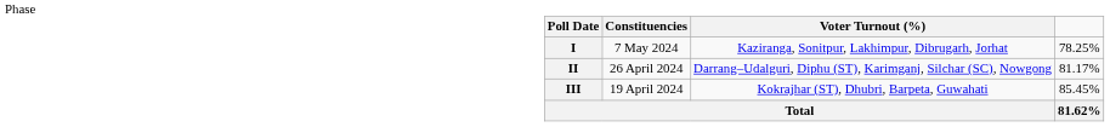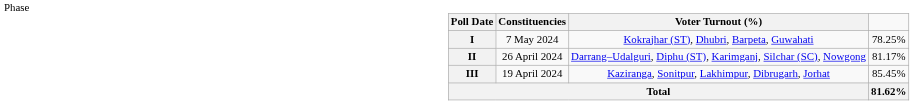I | Constituencies: Kaziranga, Sonitpur, Lakhimpur, Dibrugarh, Jorhat -> Kokrajhar (ST), Dhubri, Barpeta, Guwahati
III | Constituencies: Kokrajhar (ST), Dhubri, Barpeta, Guwahati -> Kaziranga, Sonitpur, Lakhimpur, Dibrugarh, Jorhat
